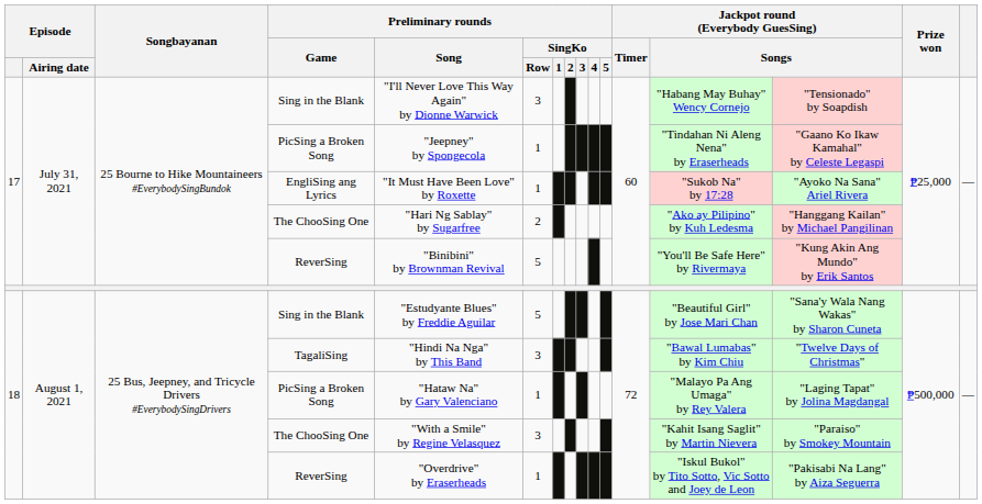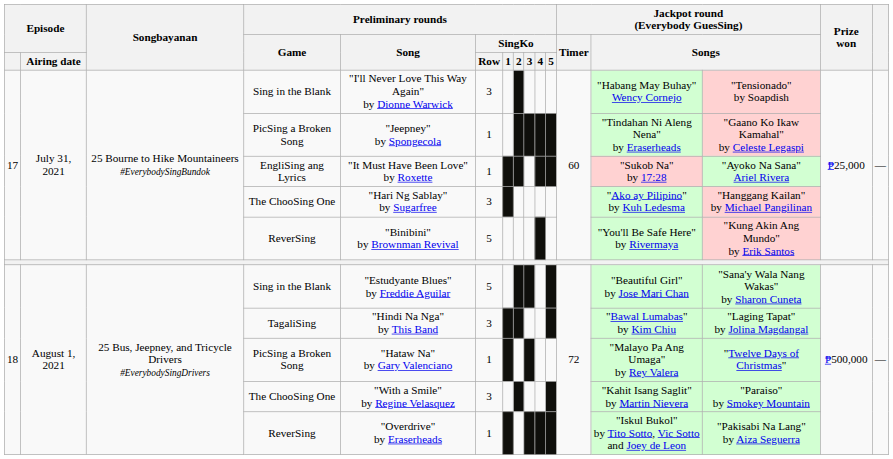17 / The ChooSing One | Preliminary rounds / SingKo / Row: 2 -> 3
TagaliSing | column 14: "Twelve Days of Christmas" -> "Laging Tapat" by Jolina Magdangal
18 / PicSing a Broken Song | column 14: "Laging Tapat" by Jolina Magdangal -> "Twelve Days of Christmas"
